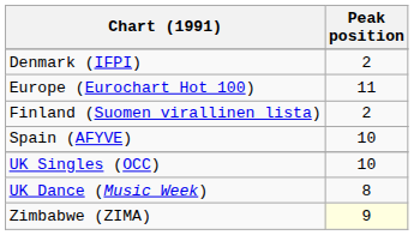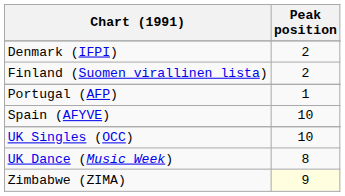- row: Europe (Eurochart Hot 100) | 11
+ row: Portugal (AFP) | 1
